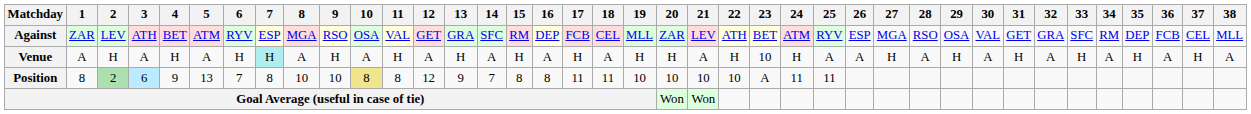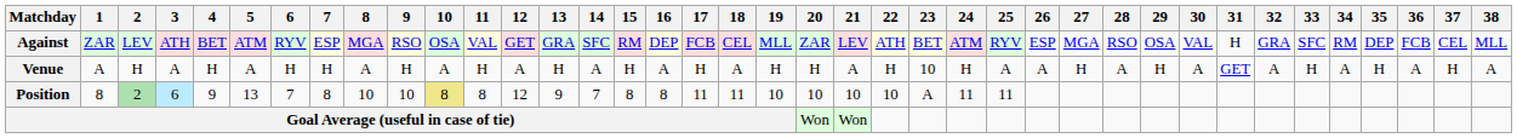Against | 31: GET -> H
Venue | 7: paleturquoise background -> no background
Venue | 31: H -> GET
